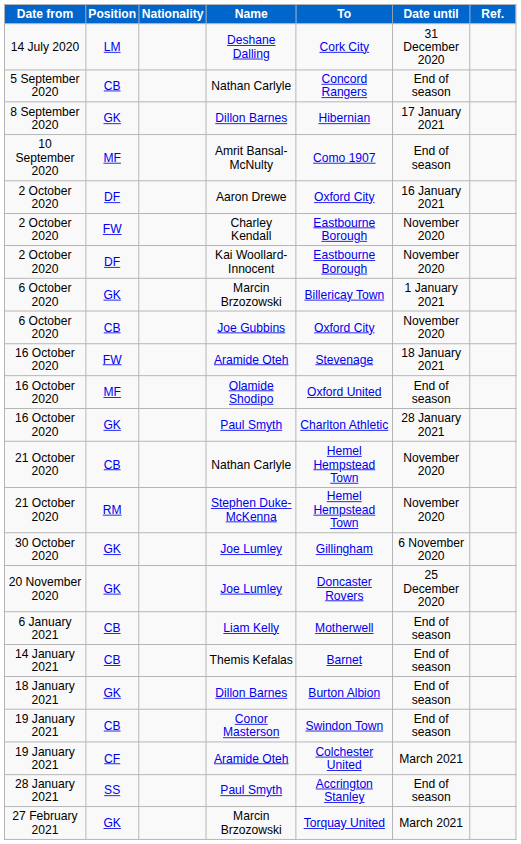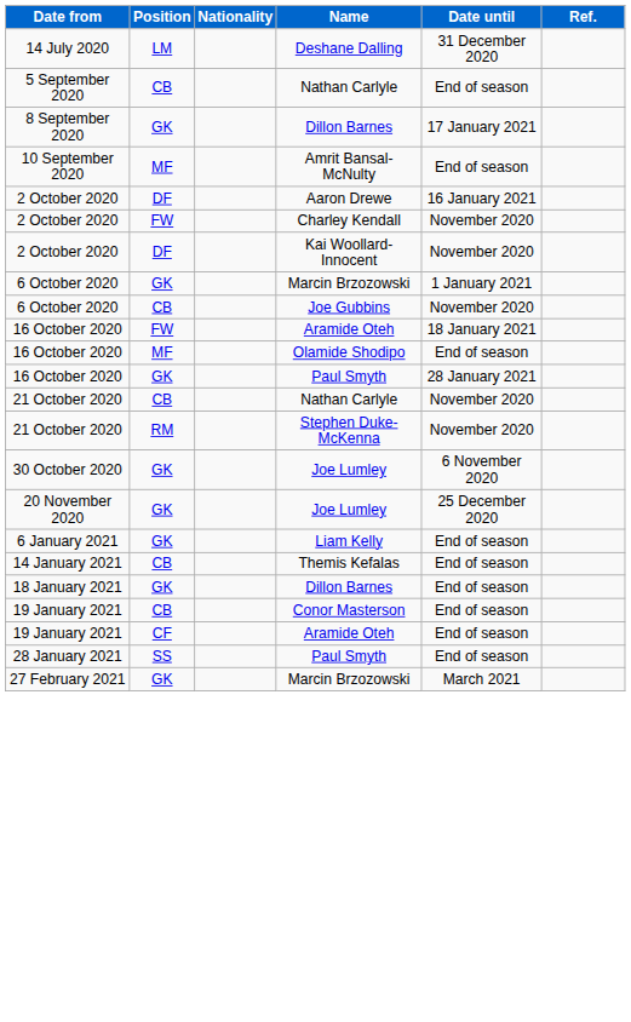- column: To | Cork City | Concord Rangers | Hibernian | Como 1907 | Oxford City | Eastbourne Borough | Eastbourne Borough | Billericay Town | Oxford City | Stevenage | Oxford United | Charlton Athletic | Hemel Hempstead Town | Hemel Hempstead Town | Gillingham | Doncaster Rovers | Motherwell | Barnet | Burton Albion | Swindon Town | Colchester United | Accrington Stanley | Torquay United
Liam Kelly | Position: CB -> GK
19 January 2021 / Aramide Oteh | Date until: March 2021 -> End of season
